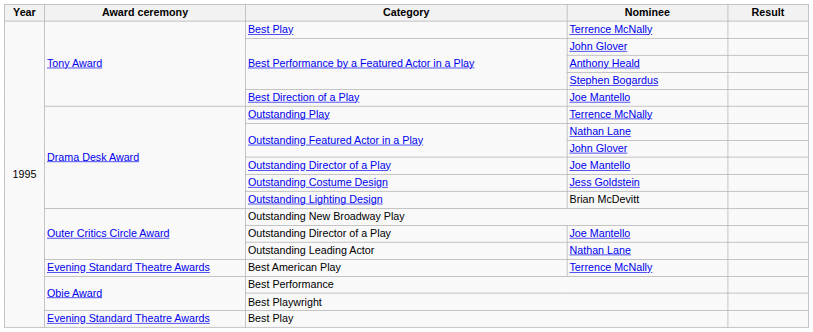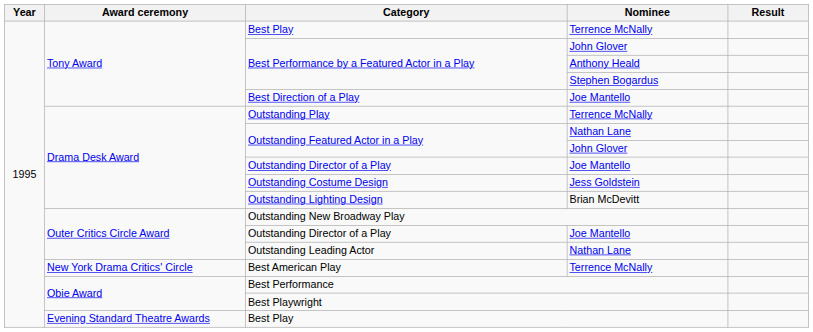Best American Play | Award ceremony: Evening Standard Theatre Awards -> New York Drama Critics' Circle
